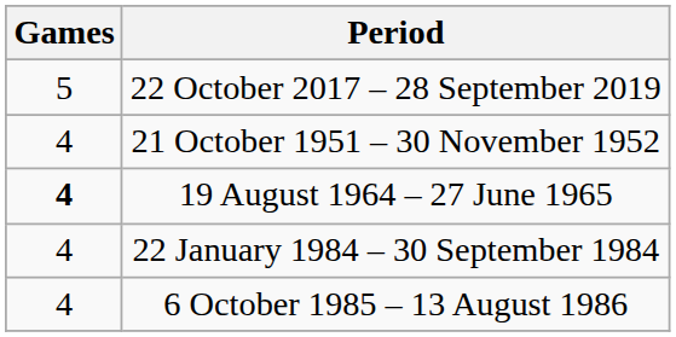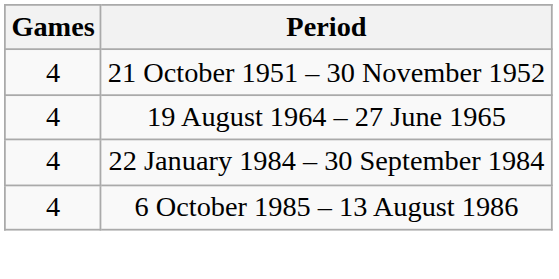- row: 5 | 22 October 2017 – 28 September 2019
19 August 1964 – 27 June 1965 | Games: bold -> normal
